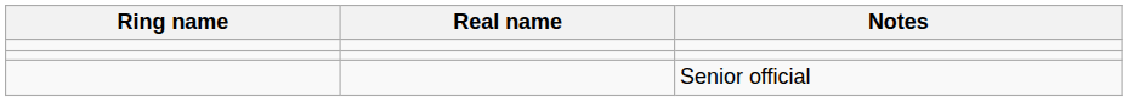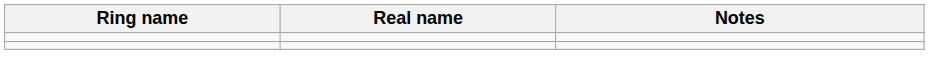- row: Senior official
